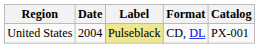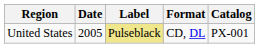United States | Date: 2004 -> 2005
